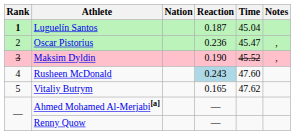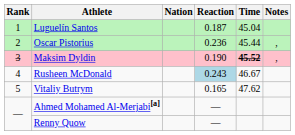Luguelín Santos | Rank: bold -> normal
Oscar Pistorius | Time: 45.47 -> 45.44
Maksim Dyldin | Time: normal -> bold
Rusheen McDonald | Time: 47.60 -> 46.67
